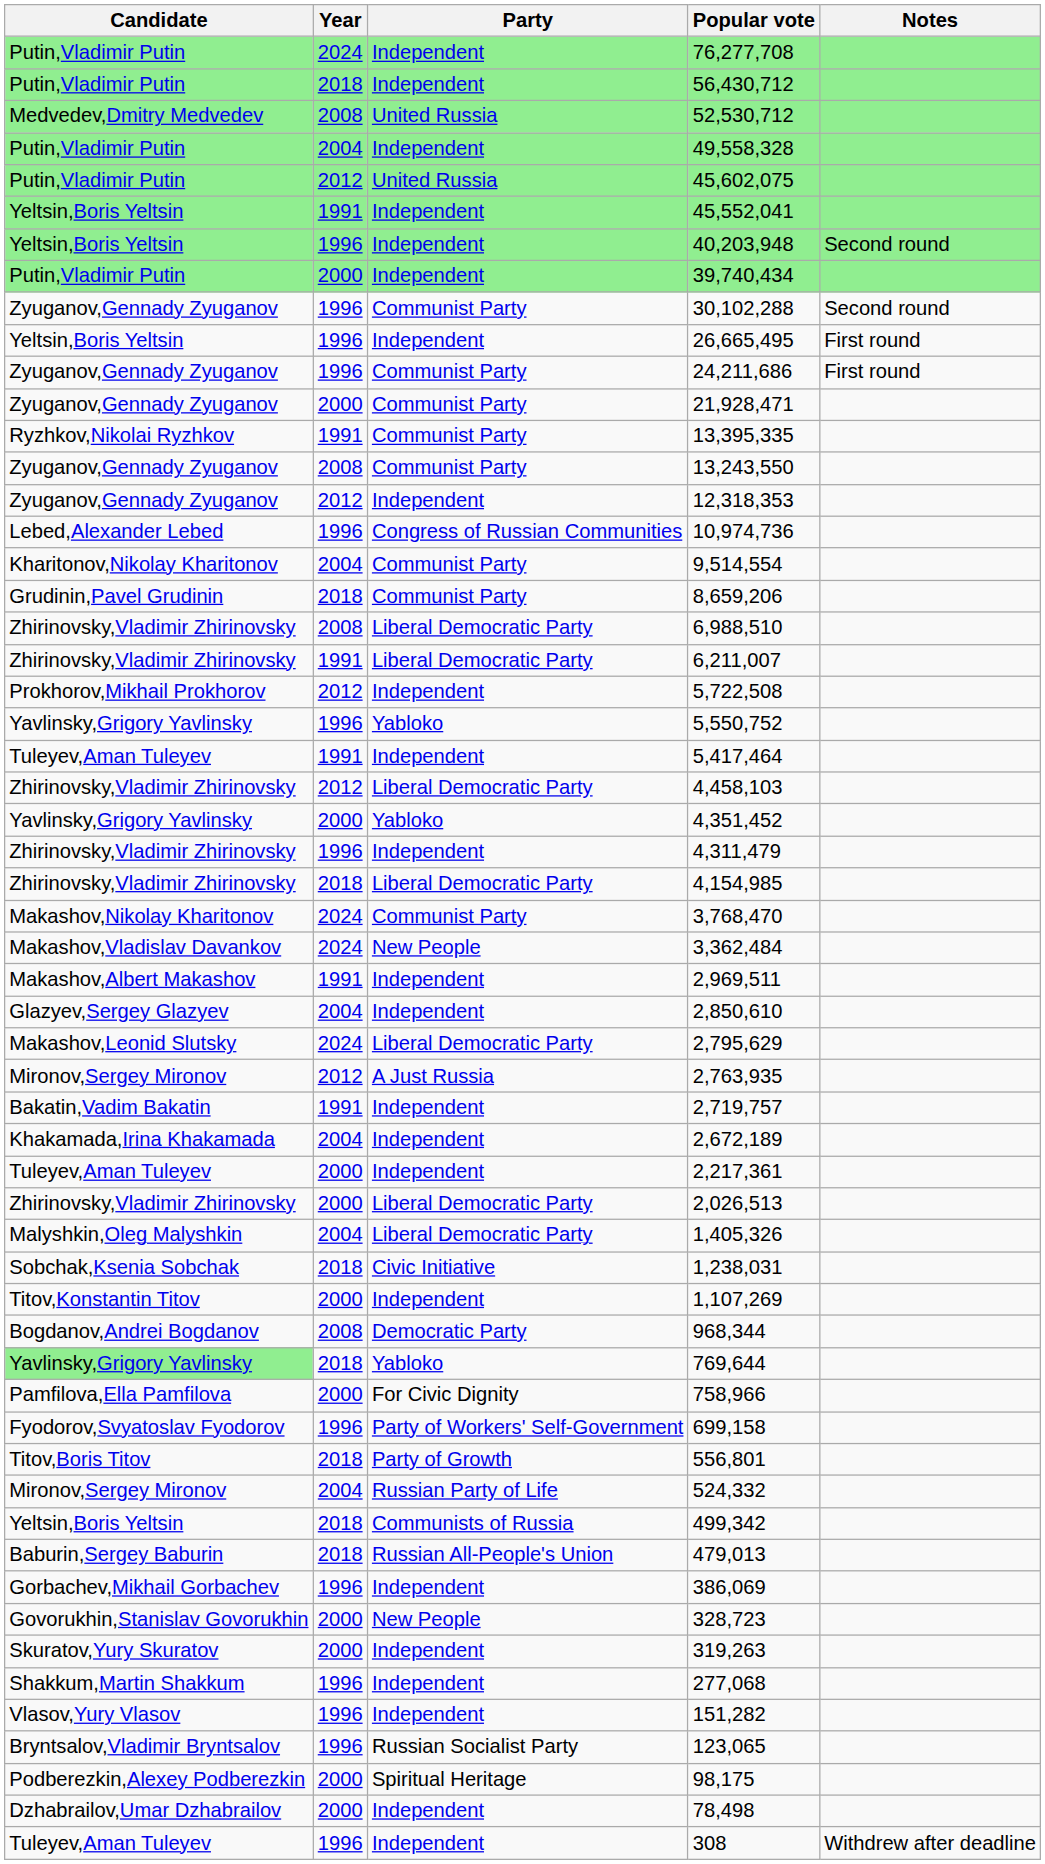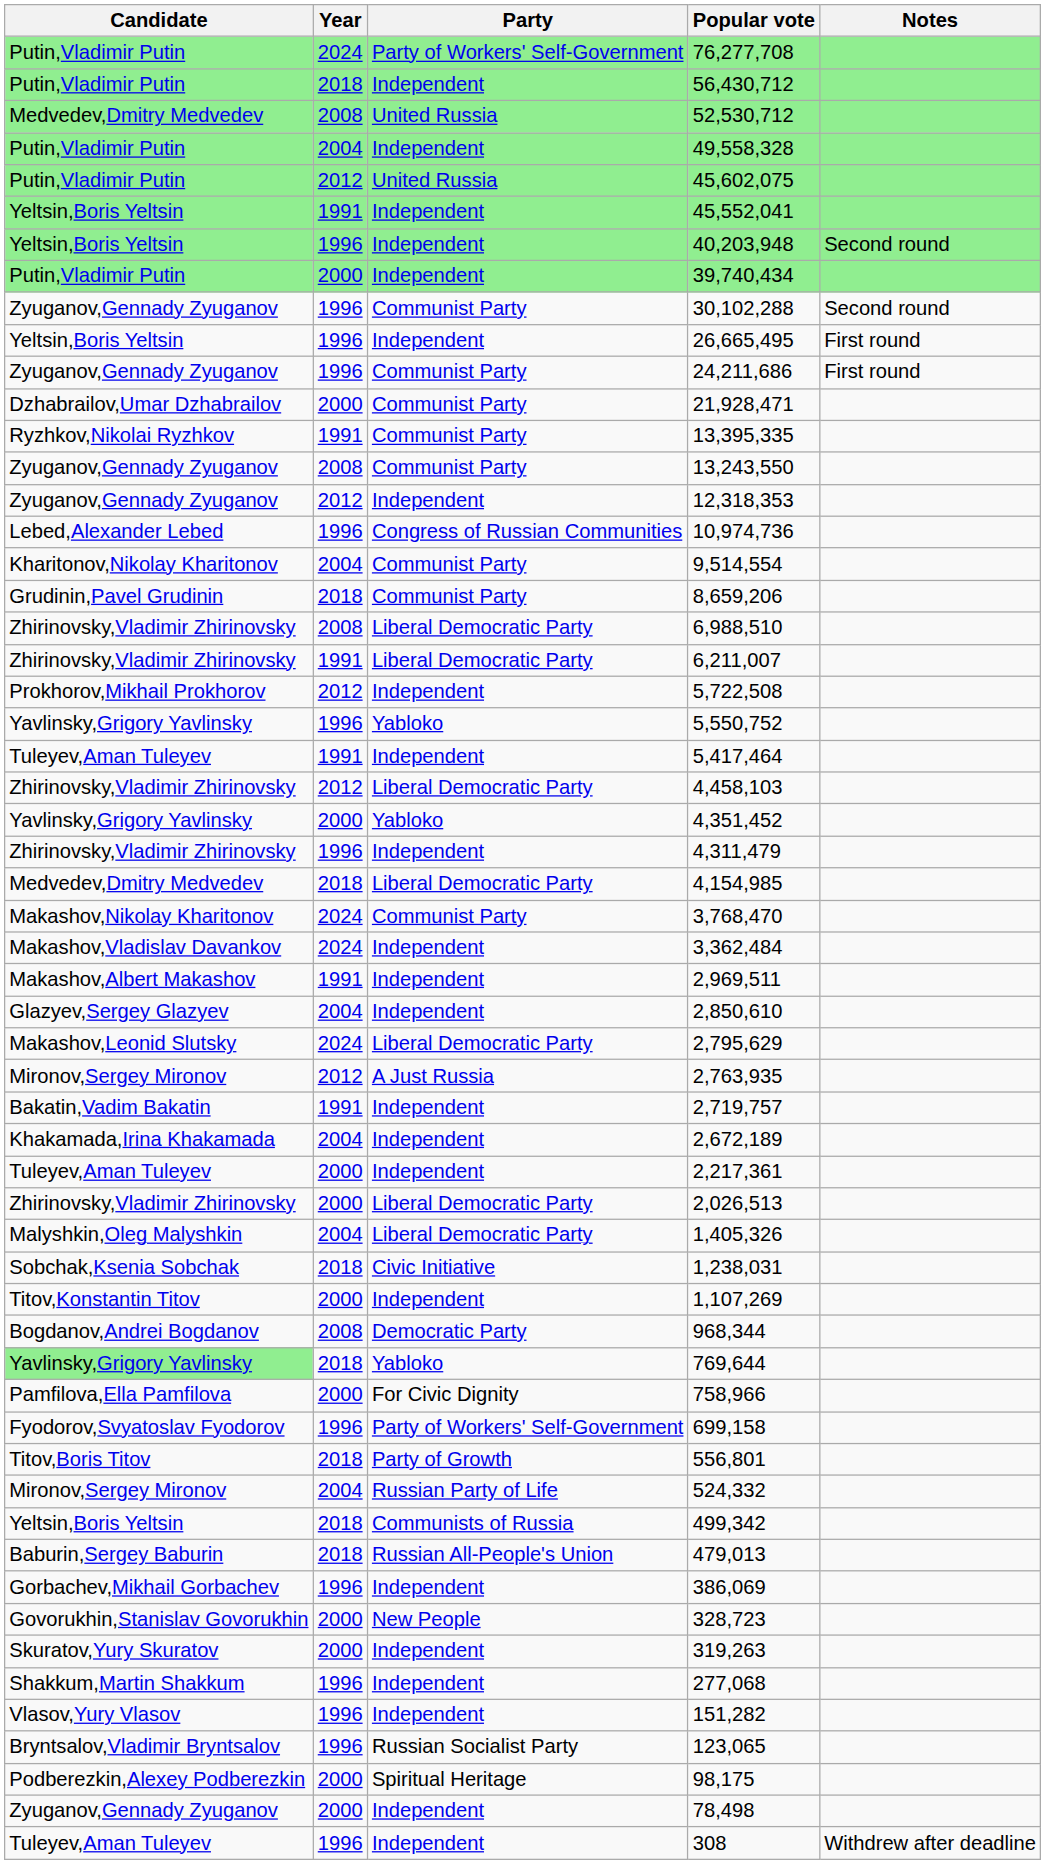76,277,708 | Party: Independent -> Party of Workers' Self-Government
21,928,471 | Candidate: Zyuganov,Gennady Zyuganov -> Dzhabrailov,Umar Dzhabrailov
4,154,985 | Candidate: Zhirinovsky,Vladimir Zhirinovsky -> Medvedev,Dmitry Medvedev
3,362,484 | Party: New People -> Independent
78,498 | Candidate: Dzhabrailov,Umar Dzhabrailov -> Zyuganov,Gennady Zyuganov
